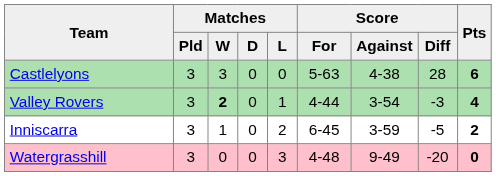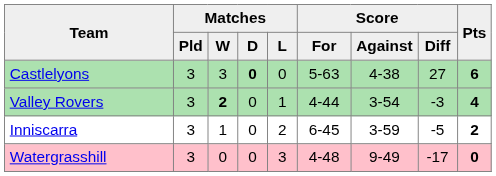Castlelyons | Matches / D: normal -> bold
Castlelyons | Score / Diff: 28 -> 27
Watergrasshill | Score / Diff: -20 -> -17
